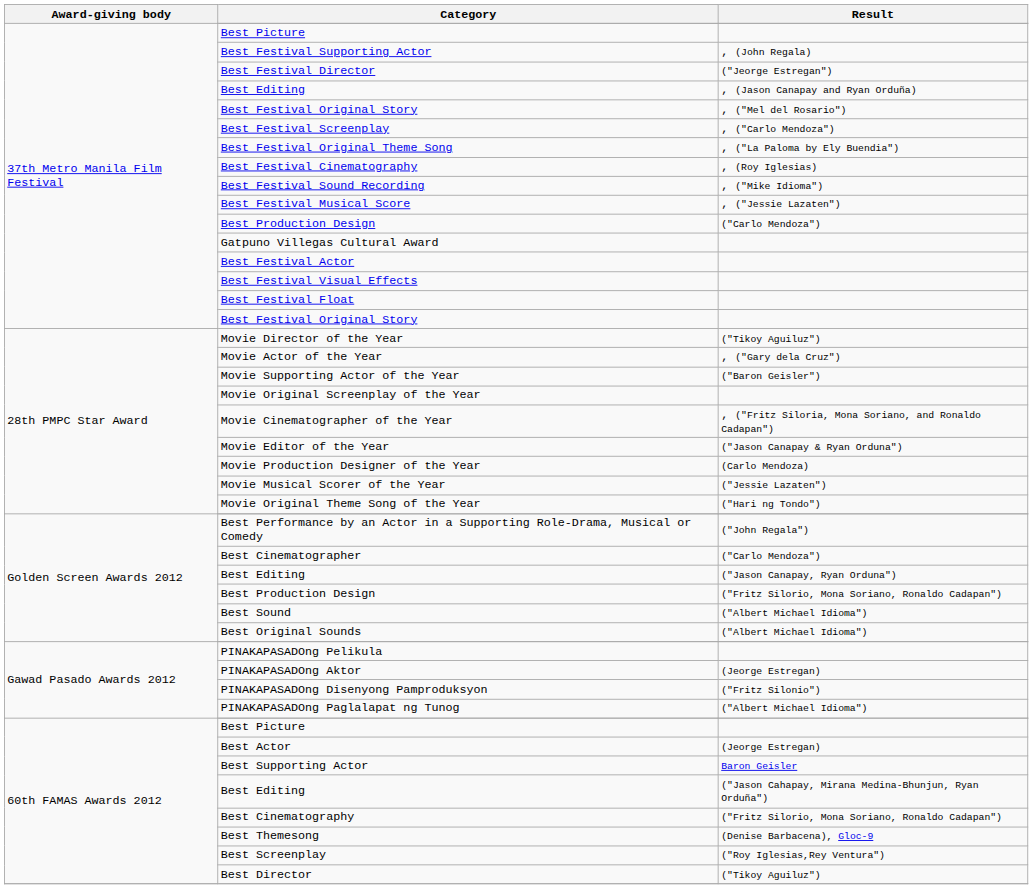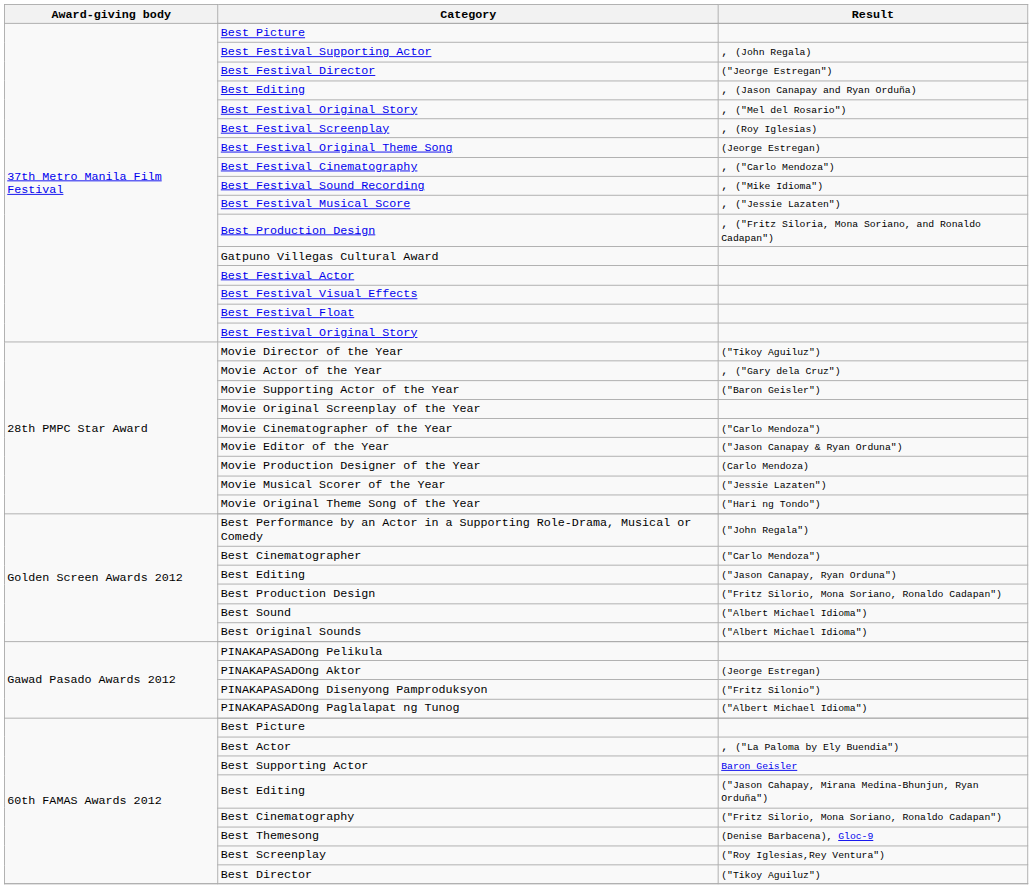Best Festival Screenplay | Result: , ("Carlo Mendoza") -> , (Roy Iglesias)
Best Festival Original Theme Song | Result: , ("La Paloma by Ely Buendia") -> (Jeorge Estregan)
Best Festival Cinematography | Result: , (Roy Iglesias) -> , ("Carlo Mendoza")
37th Metro Manila Film Festival / Best Production Design | Result: ("Carlo Mendoza") -> , ("Fritz Siloria, Mona Soriano, and Ronaldo Cadapan")
Movie Cinematographer of the Year | Result: , ("Fritz Siloria, Mona Soriano, and Ronaldo Cadapan") -> ("Carlo Mendoza")
Best Actor | Result: (Jeorge Estregan) -> , ("La Paloma by Ely Buendia")
